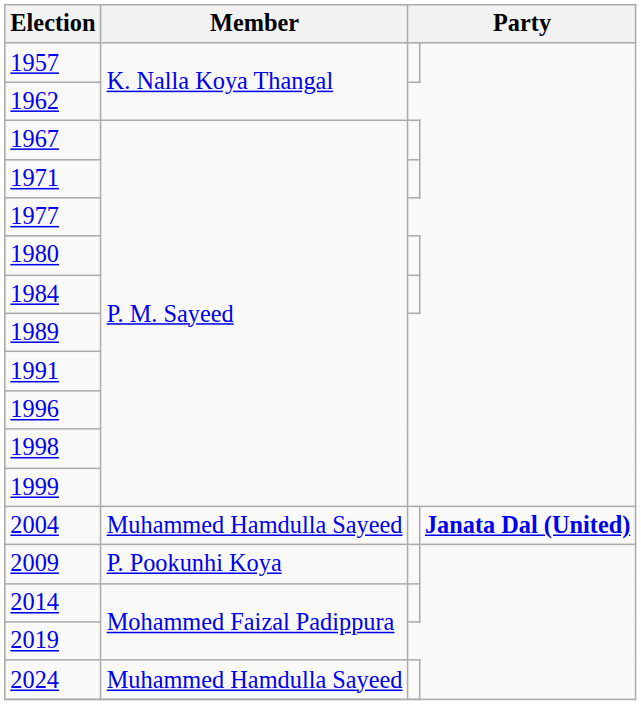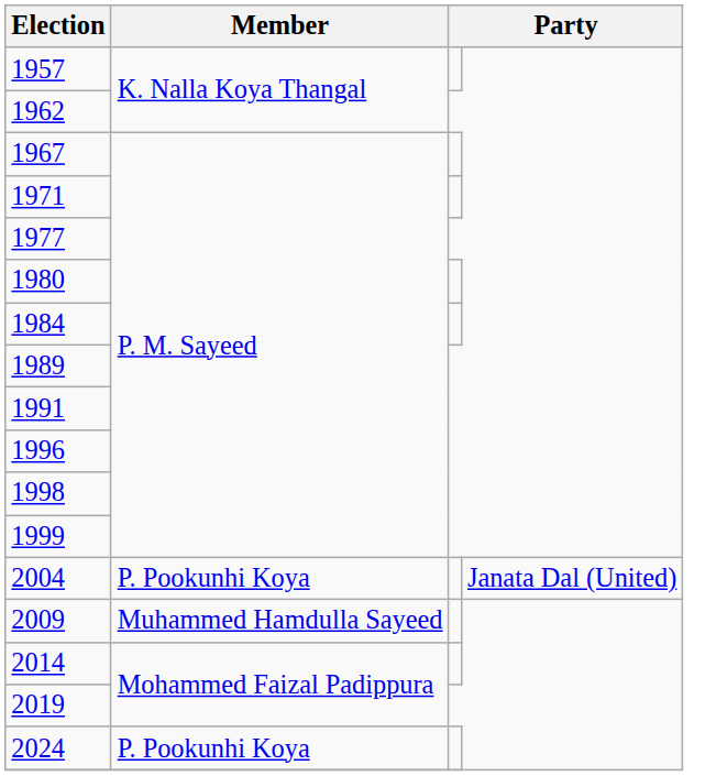2004 | Member: Muhammed Hamdulla Sayeed -> P. Pookunhi Koya
2004 | column 4: bold -> normal
2009 | Member: P. Pookunhi Koya -> Muhammed Hamdulla Sayeed
2024 | Member: Muhammed Hamdulla Sayeed -> P. Pookunhi Koya
